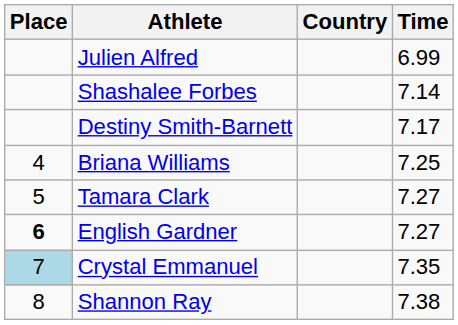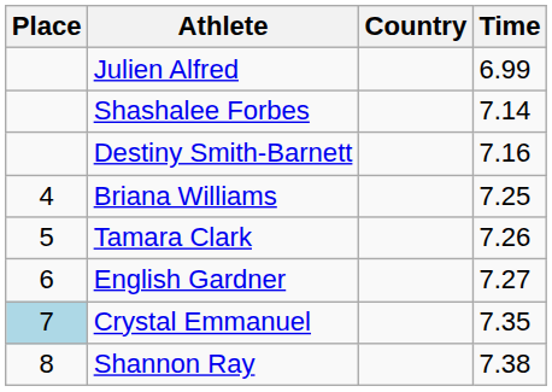Destiny Smith-Barnett | Time: 7.17 -> 7.16
Tamara Clark | Time: 7.27 -> 7.26
English Gardner | Place: bold -> normal
